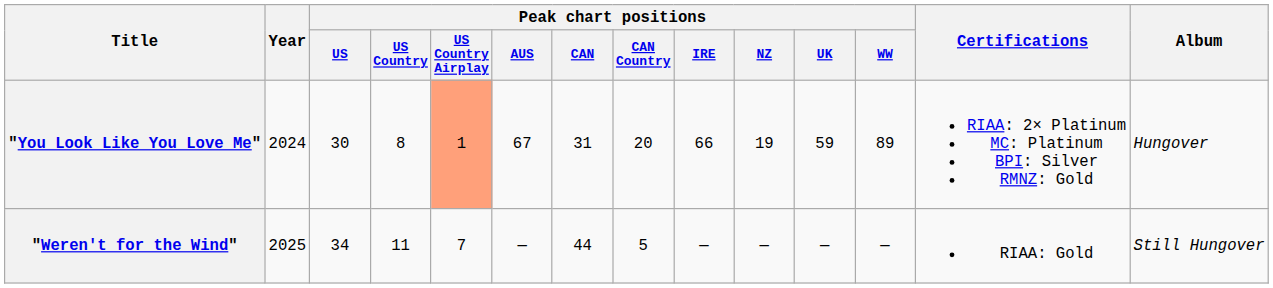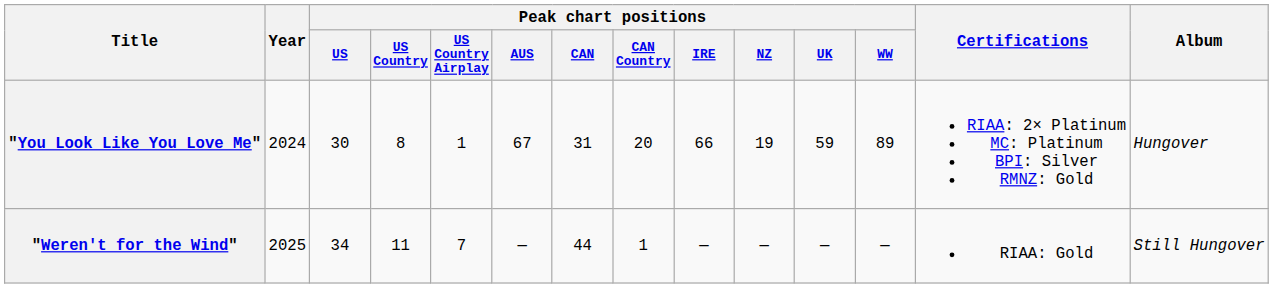"You Look Like You Love Me" | Peak chart positions / US Country Airplay: lightsalmon background -> no background
"Weren't for the Wind" | Peak chart positions / CAN Country: 5 -> 1
